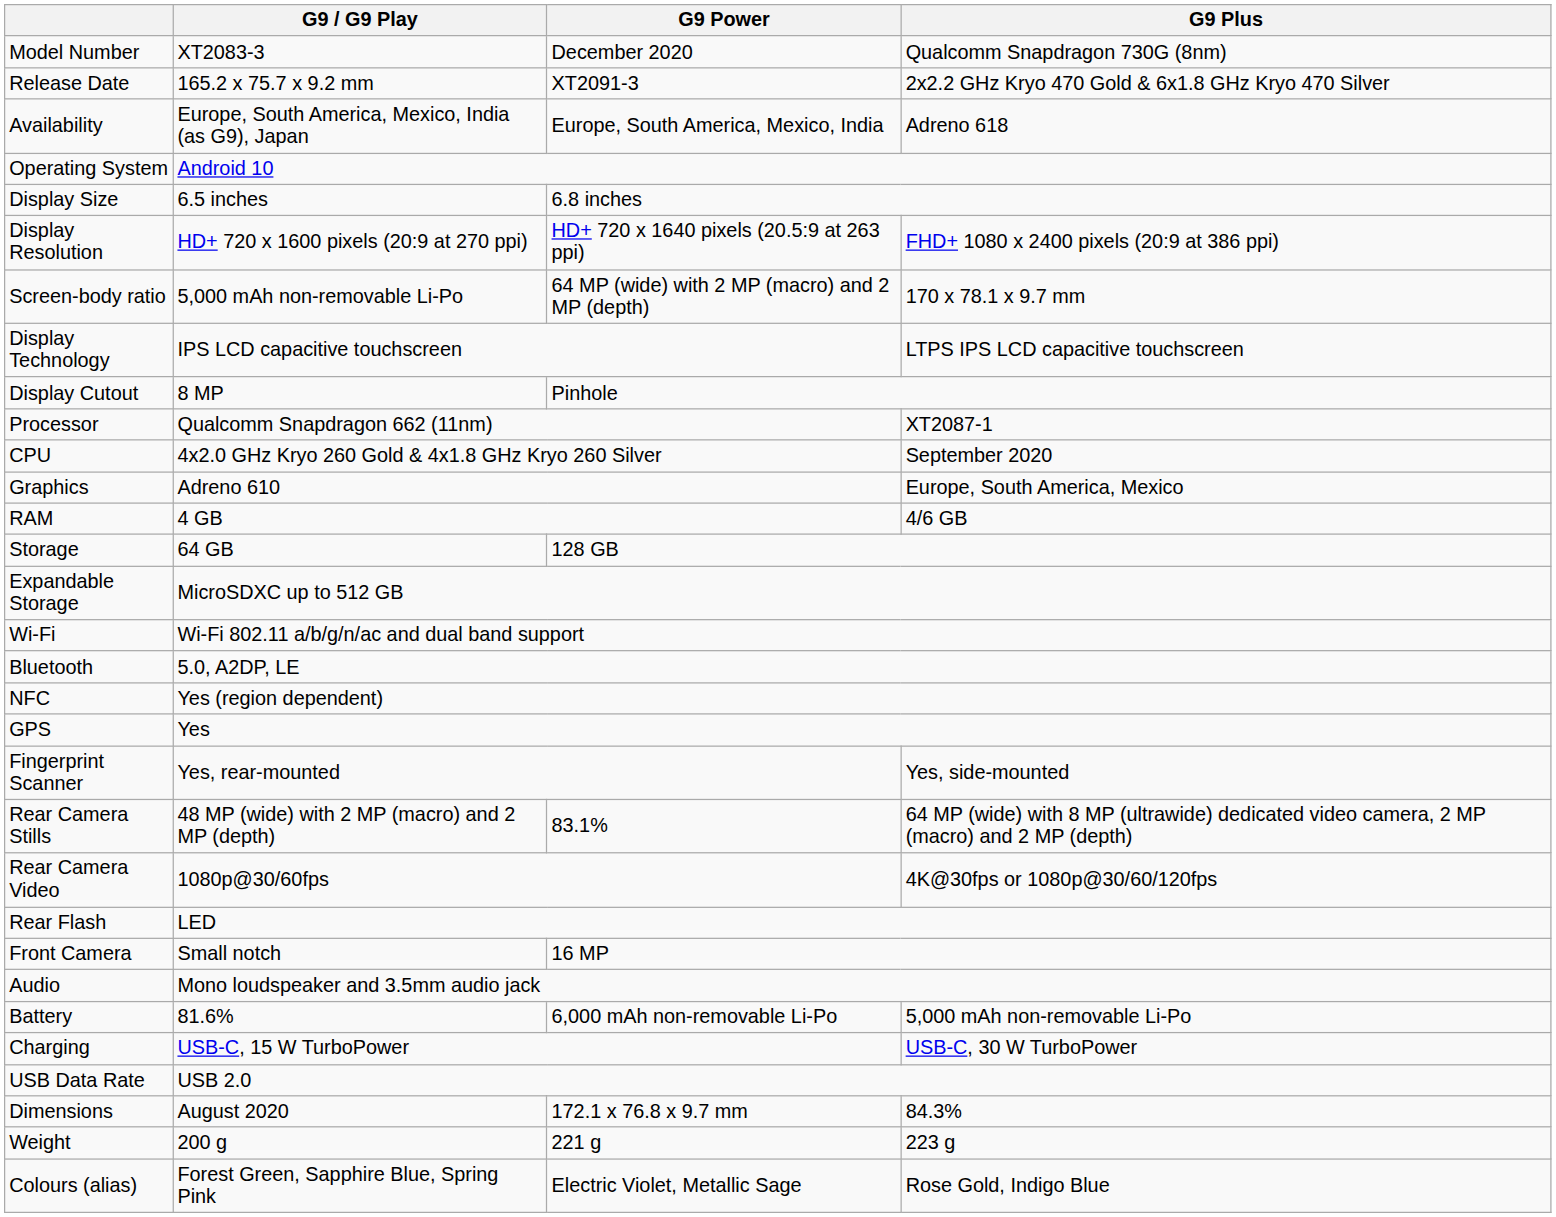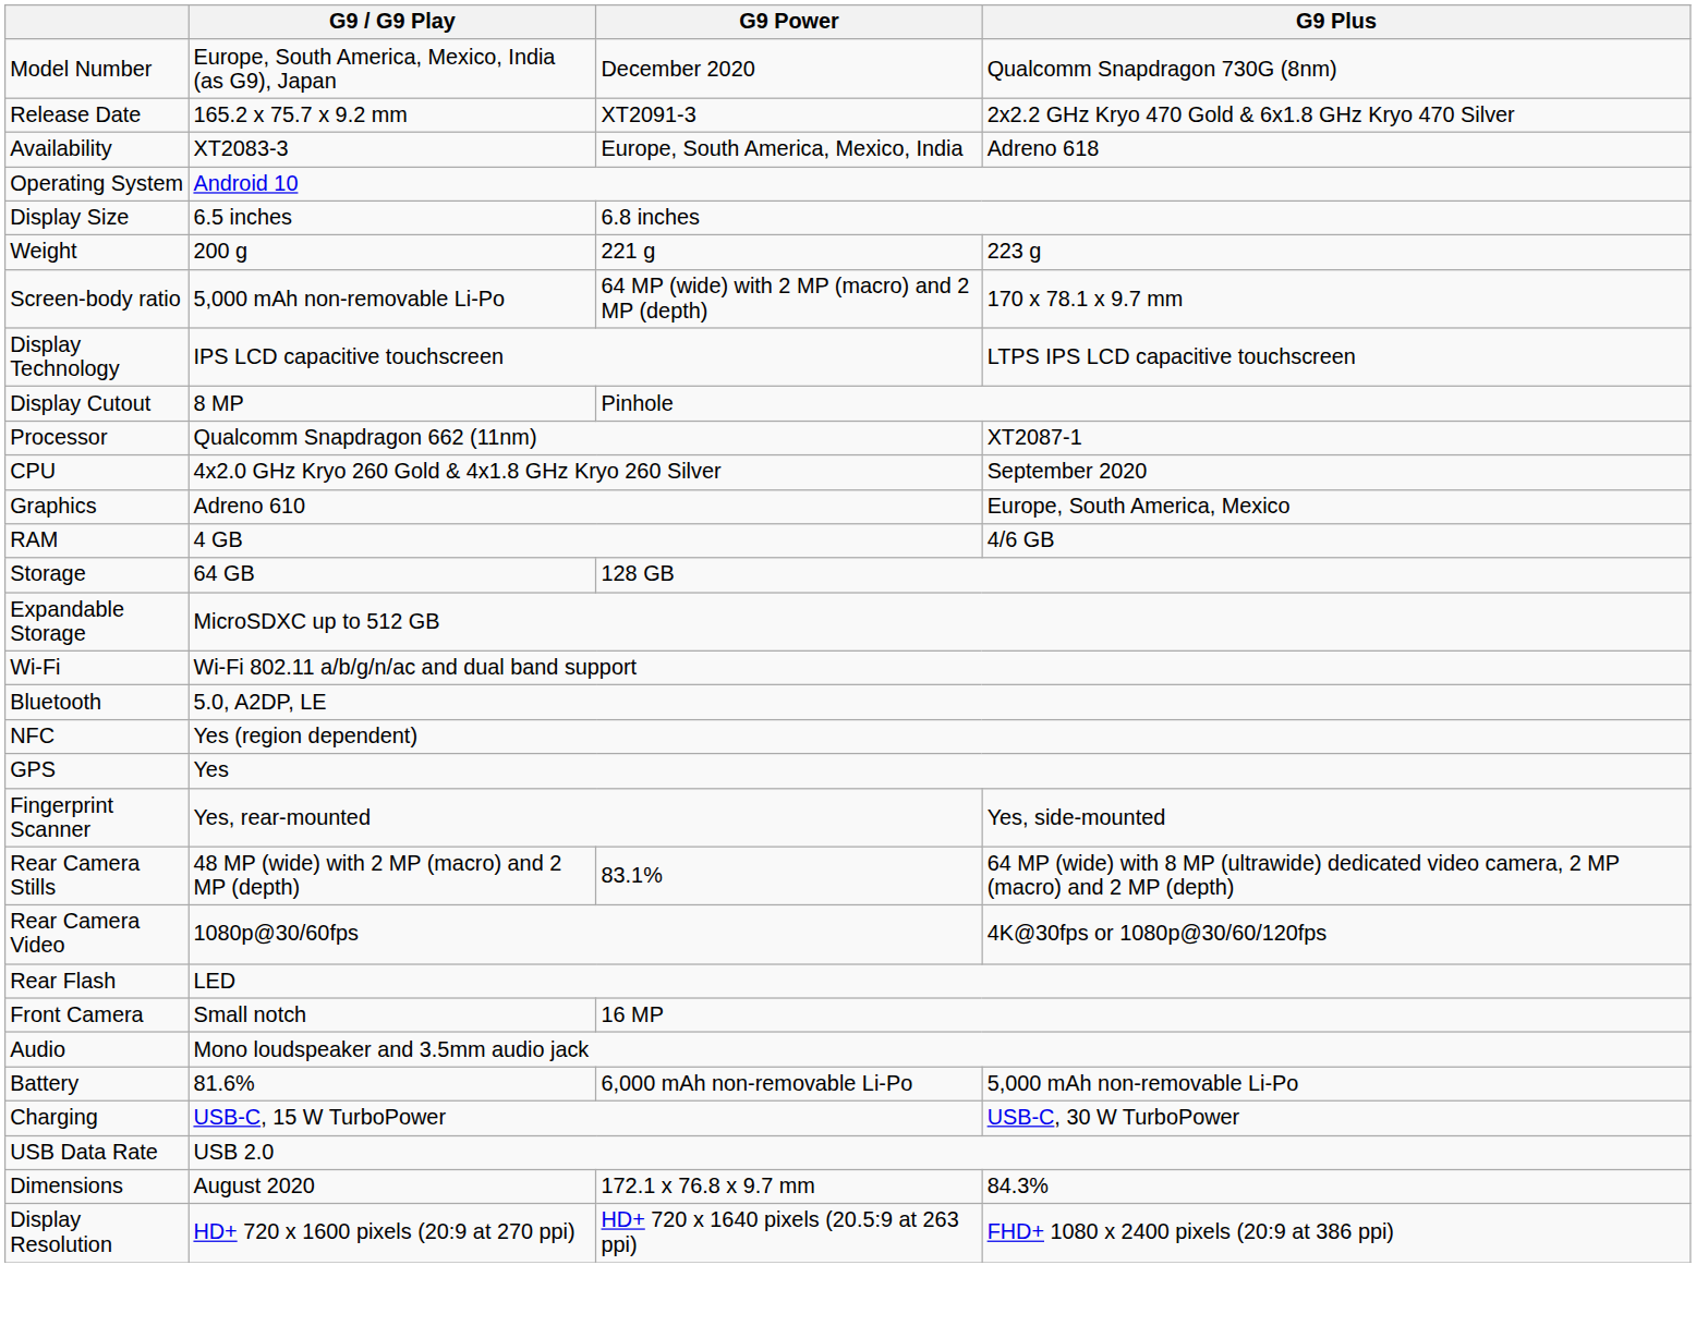Model Number | G9 / G9 Play: XT2083-3 -> Europe, South America, Mexico, India (as G9), Japan
Availability | G9 / G9 Play: Europe, South America, Mexico, India (as G9), Japan -> XT2083-3
rows swapped: Display Resolution <-> Weight
- row: Colours (alias) | Forest Green, Sapphire Blue, Spring Pink | Electric Violet, Metallic Sage | Rose Gold, Indigo Blue
